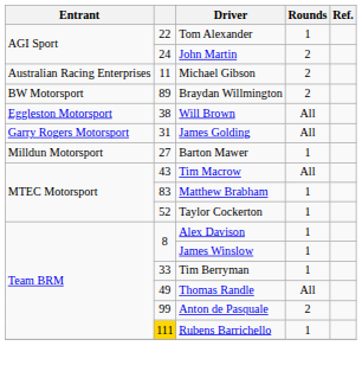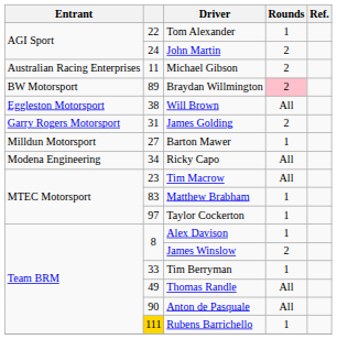Braydan Willmington | Rounds: no background -> pink background
James Golding | Rounds: All -> 2
+ row: Modena Engineering | 34 | Ricky Capo | All
Tim Macrow | column 2: 43 -> 23
Taylor Cockerton | column 2: 52 -> 97
James Winslow | Rounds: 1 -> 2
Anton de Pasquale | column 2: 99 -> 90
Anton de Pasquale | Rounds: 2 -> All
